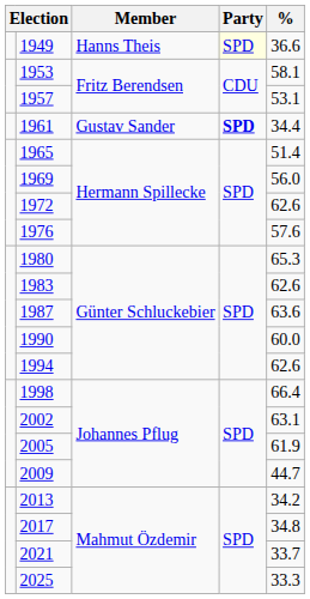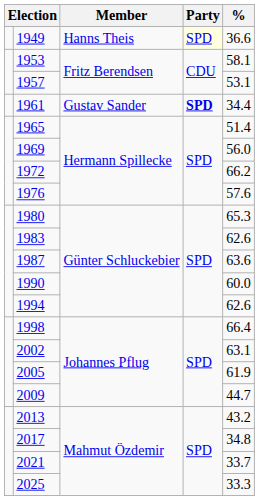1972 | %: 62.6 -> 66.2
2013 | %: 34.2 -> 43.2
